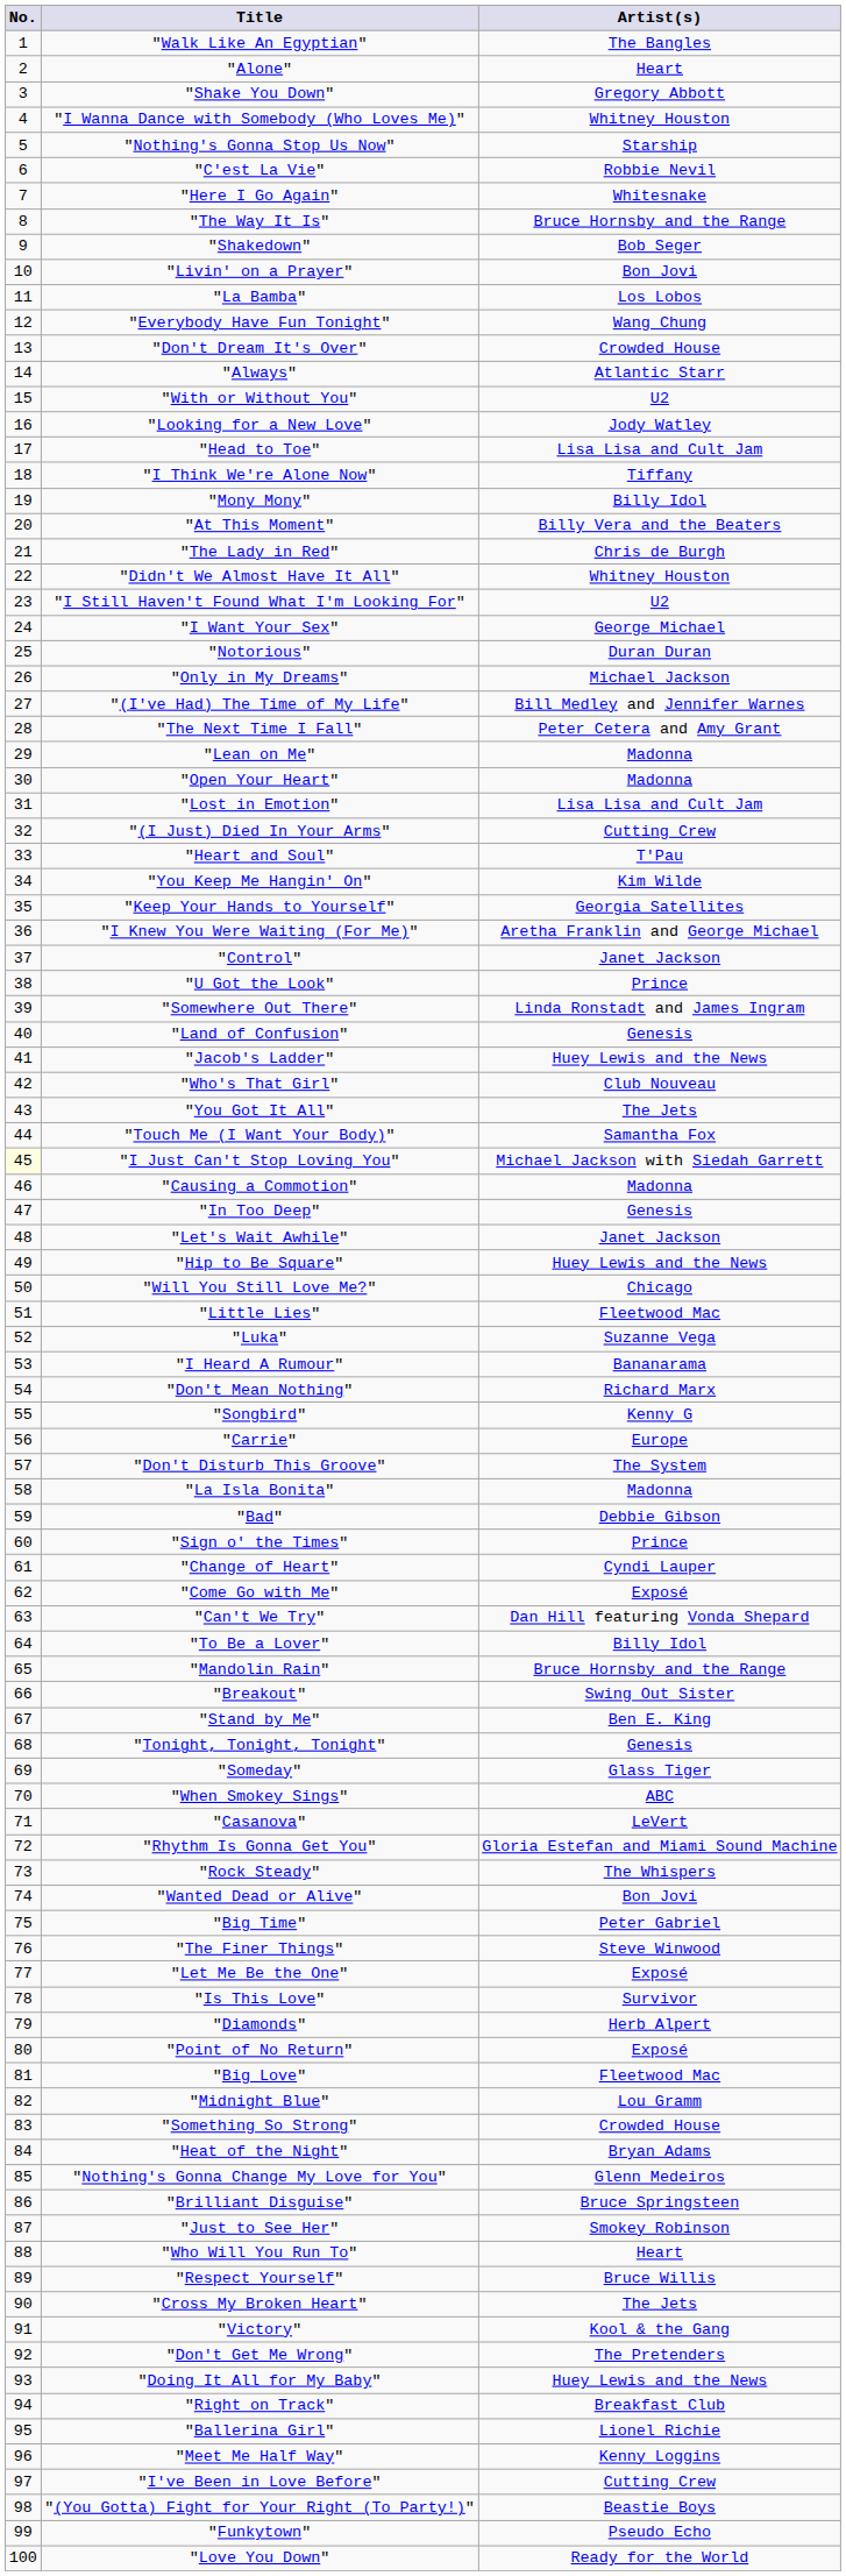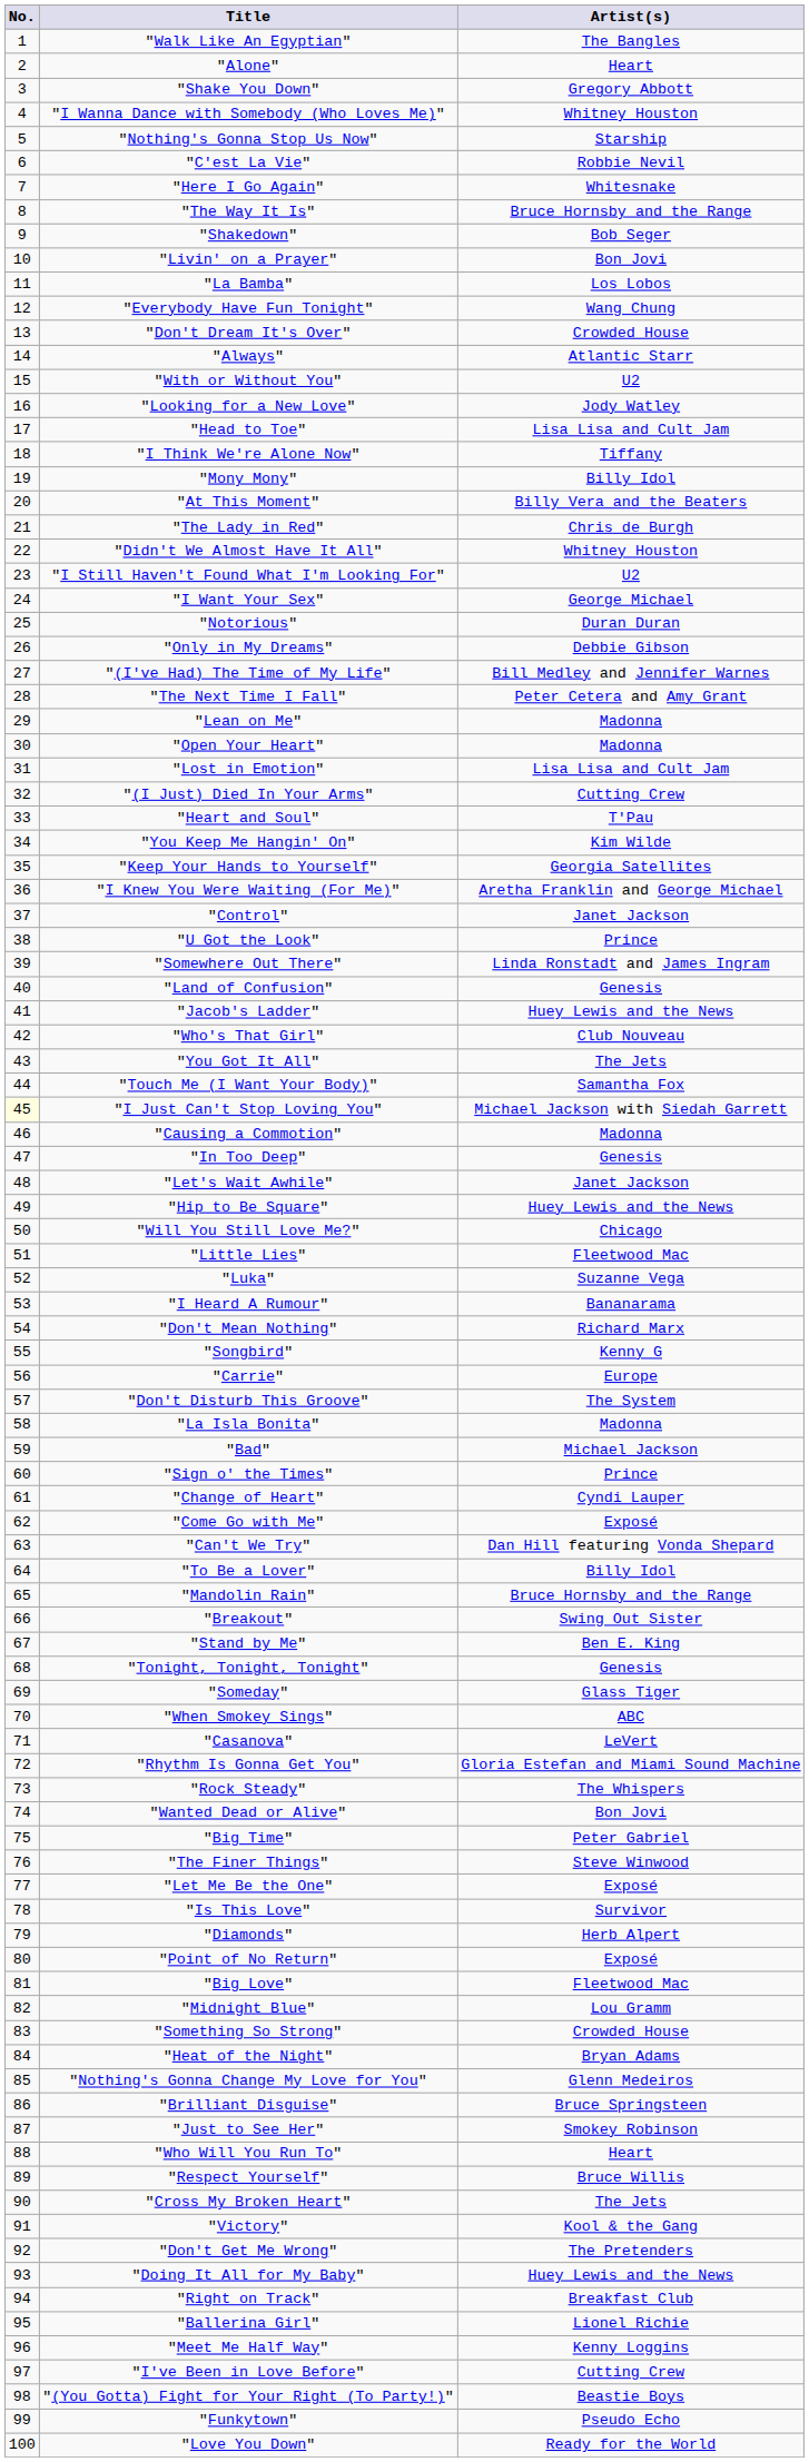"Only in My Dreams" | Artist(s): Michael Jackson -> Debbie Gibson
"Bad" | Artist(s): Debbie Gibson -> Michael Jackson
